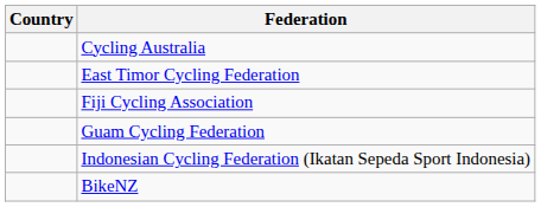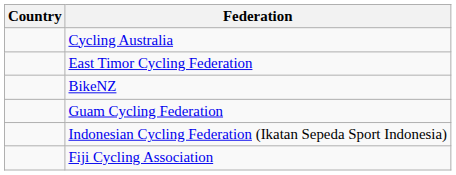rows swapped: Fiji Cycling Association <-> BikeNZ
